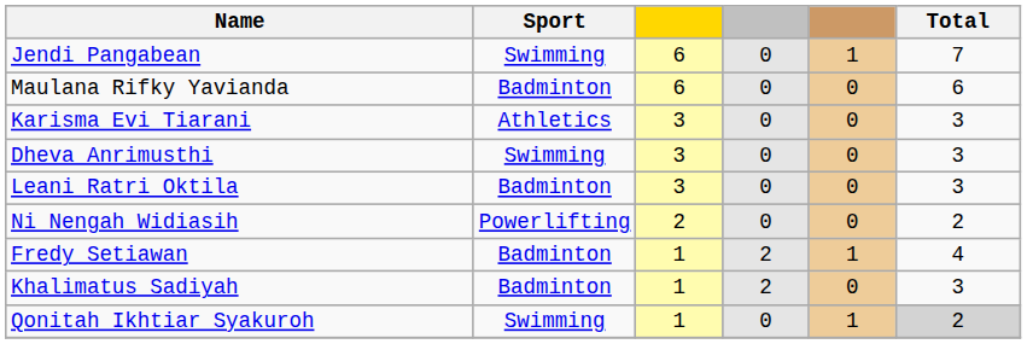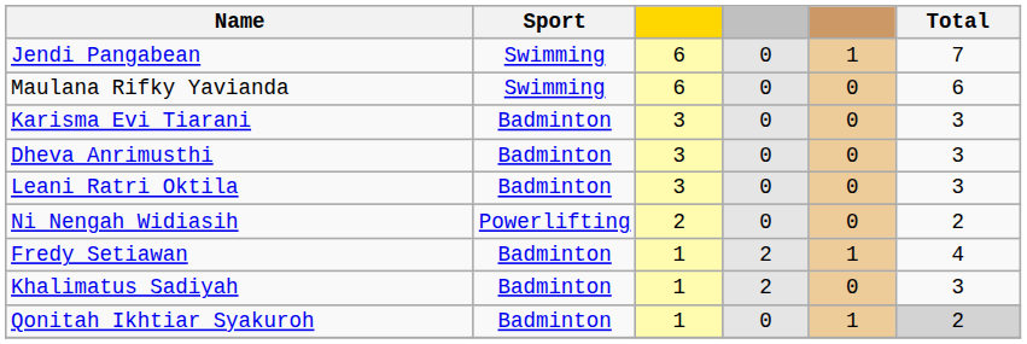Maulana Rifky Yavianda | Sport: Badminton -> Swimming
Karisma Evi Tiarani | Sport: Athletics -> Badminton
Dheva Anrimusthi | Sport: Swimming -> Badminton
Qonitah Ikhtiar Syakuroh | Sport: Swimming -> Badminton
